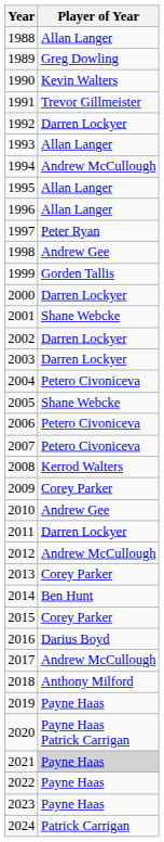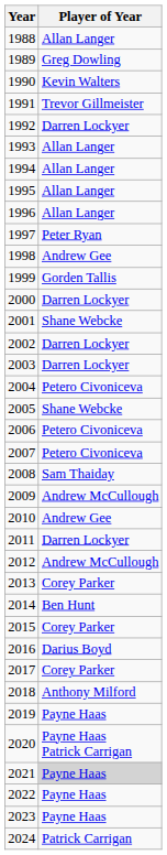1994 | Player of Year: Andrew McCullough -> Allan Langer
2008 | Player of Year: Kerrod Walters -> Sam Thaiday
2009 | Player of Year: Corey Parker -> Andrew McCullough
2017 | Player of Year: Andrew McCullough -> Corey Parker
